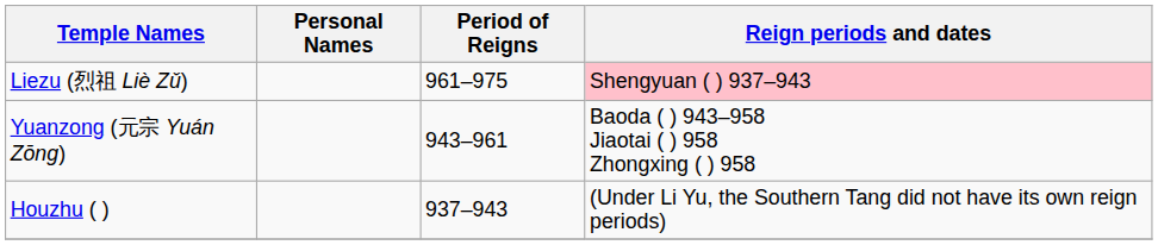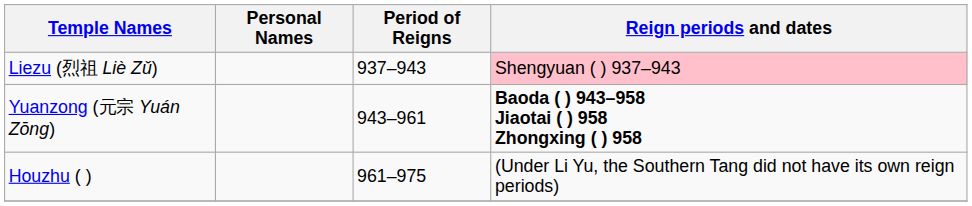Liezu (烈祖 Liè Zǔ) | Period of Reigns: 961–975 -> 937–943
Yuanzong (元宗 Yuán Zōng) | Reign periods and dates: normal -> bold
Houzhu ( ) | Period of Reigns: 937–943 -> 961–975
